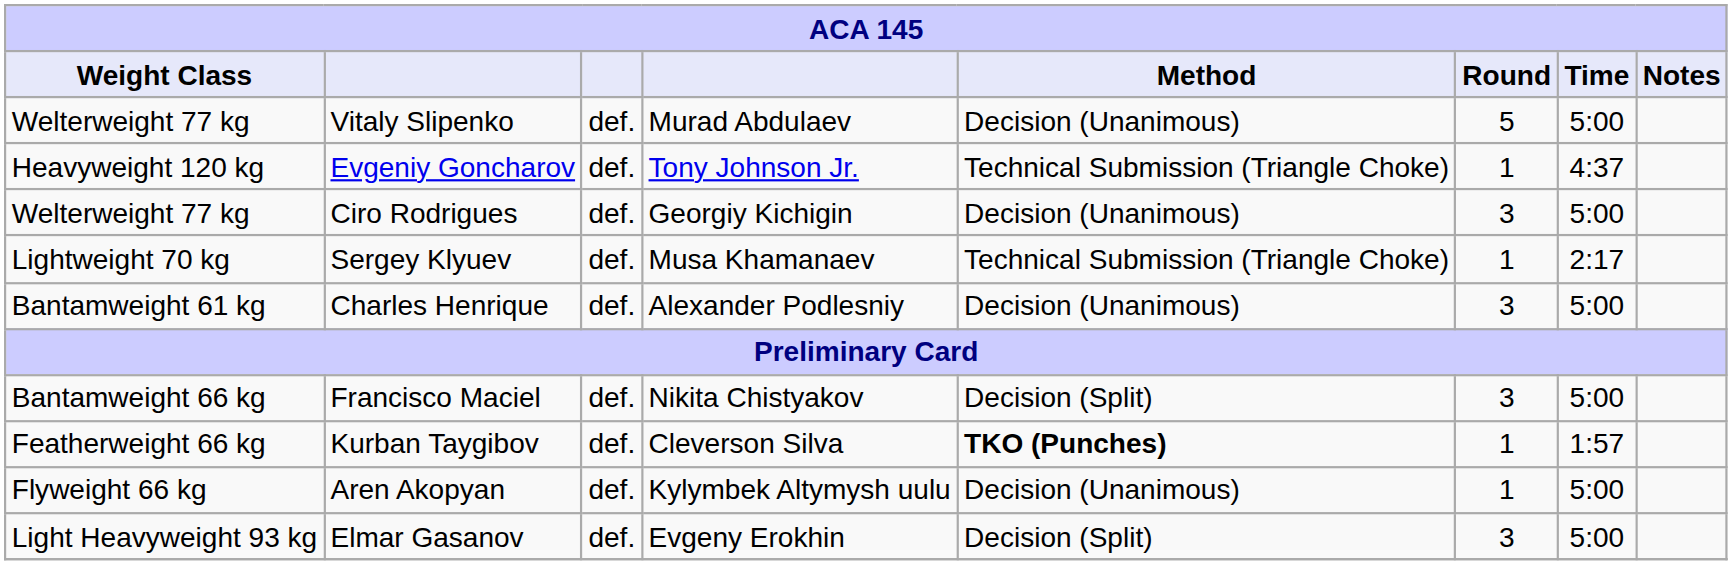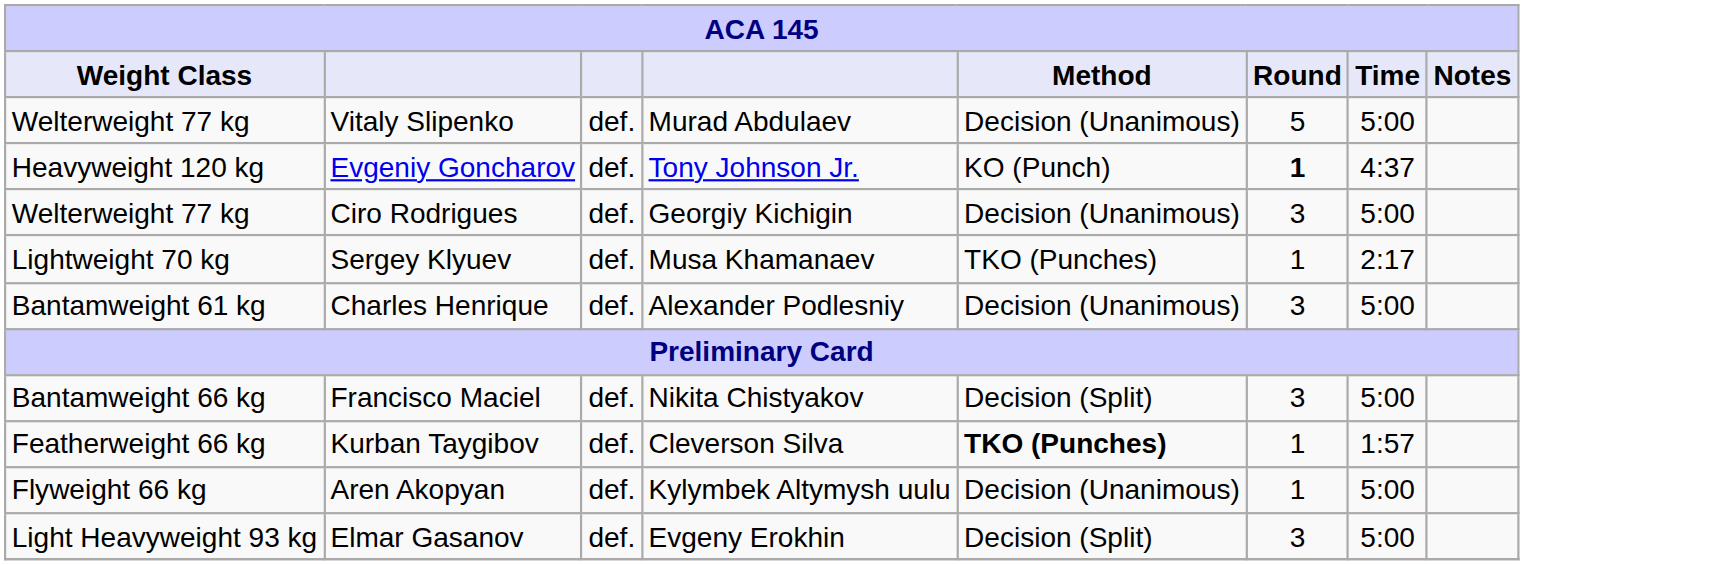Evgeniy Goncharov | Method: Technical Submission (Triangle Choke) -> KO (Punch)
Evgeniy Goncharov | Round: normal -> bold
Sergey Klyuev | Method: Technical Submission (Triangle Choke) -> TKO (Punches)
